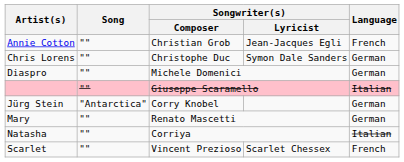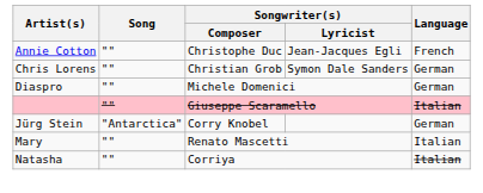Annie Cotton | Songwriter(s) / Composer: Christian Grob -> Christophe Duc
Chris Lorens | Songwriter(s) / Composer: Christophe Duc -> Christian Grob
Mary | Language: German -> Italian
- row: Scarlet | "" | Vincent Prezioso | Scarlet Chessex | French
